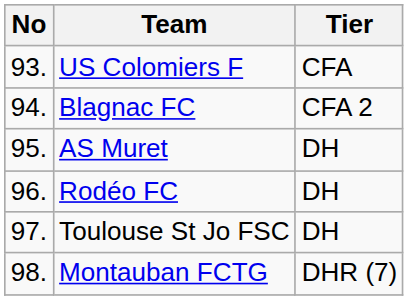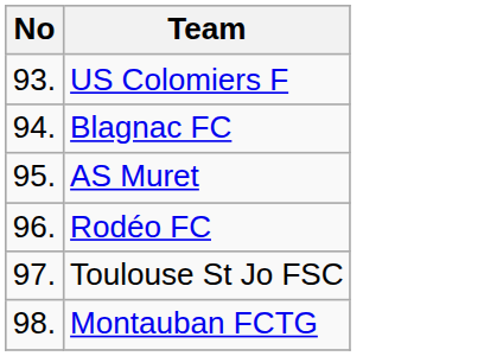- column: Tier | CFA | CFA 2 | DH | DH | DH | DHR (7)
